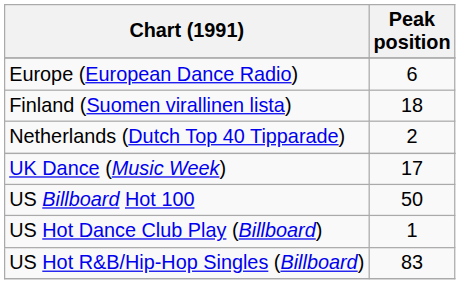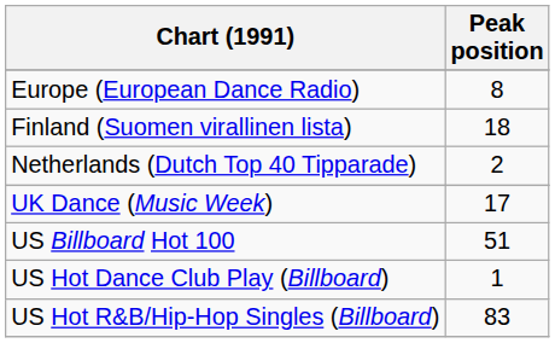Europe (European Dance Radio) | Peak position: 6 -> 8
US Billboard Hot 100 | Peak position: 50 -> 51
